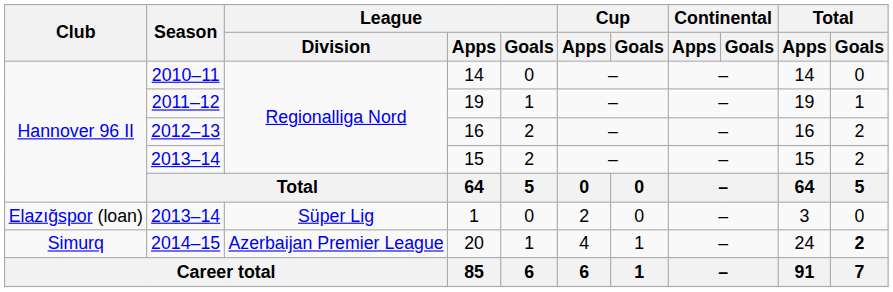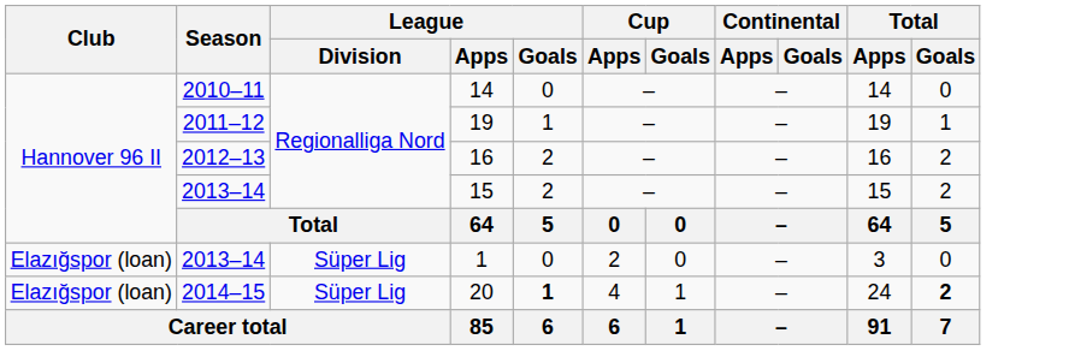20 | Club: Simurq -> Elazığspor (loan)
20 | League / Division: Azerbaijan Premier League -> Süper Lig
20 | League / Goals: normal -> bold
